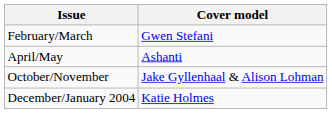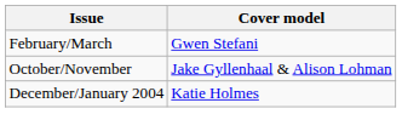- row: April/May | Ashanti
